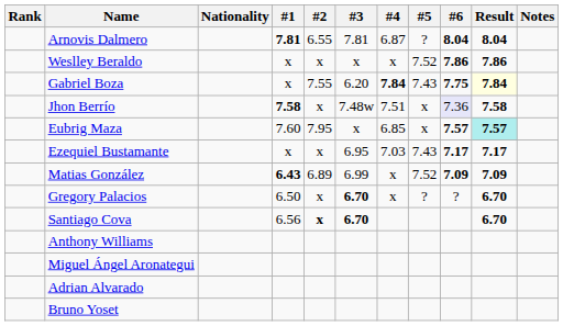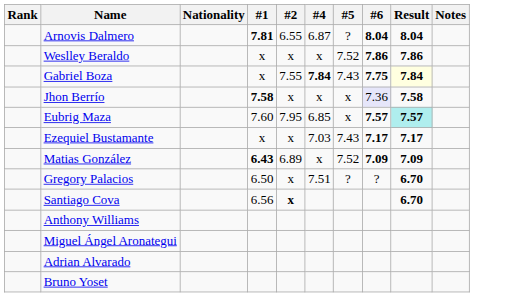- column: #3 | 7.81 | x | 6.20 | 7.48w | x | 6.95 | 6.99 | 6.70 | 6.70
Jhon Berrío | #4: 7.51 -> x
Gregory Palacios | #4: x -> 7.51
